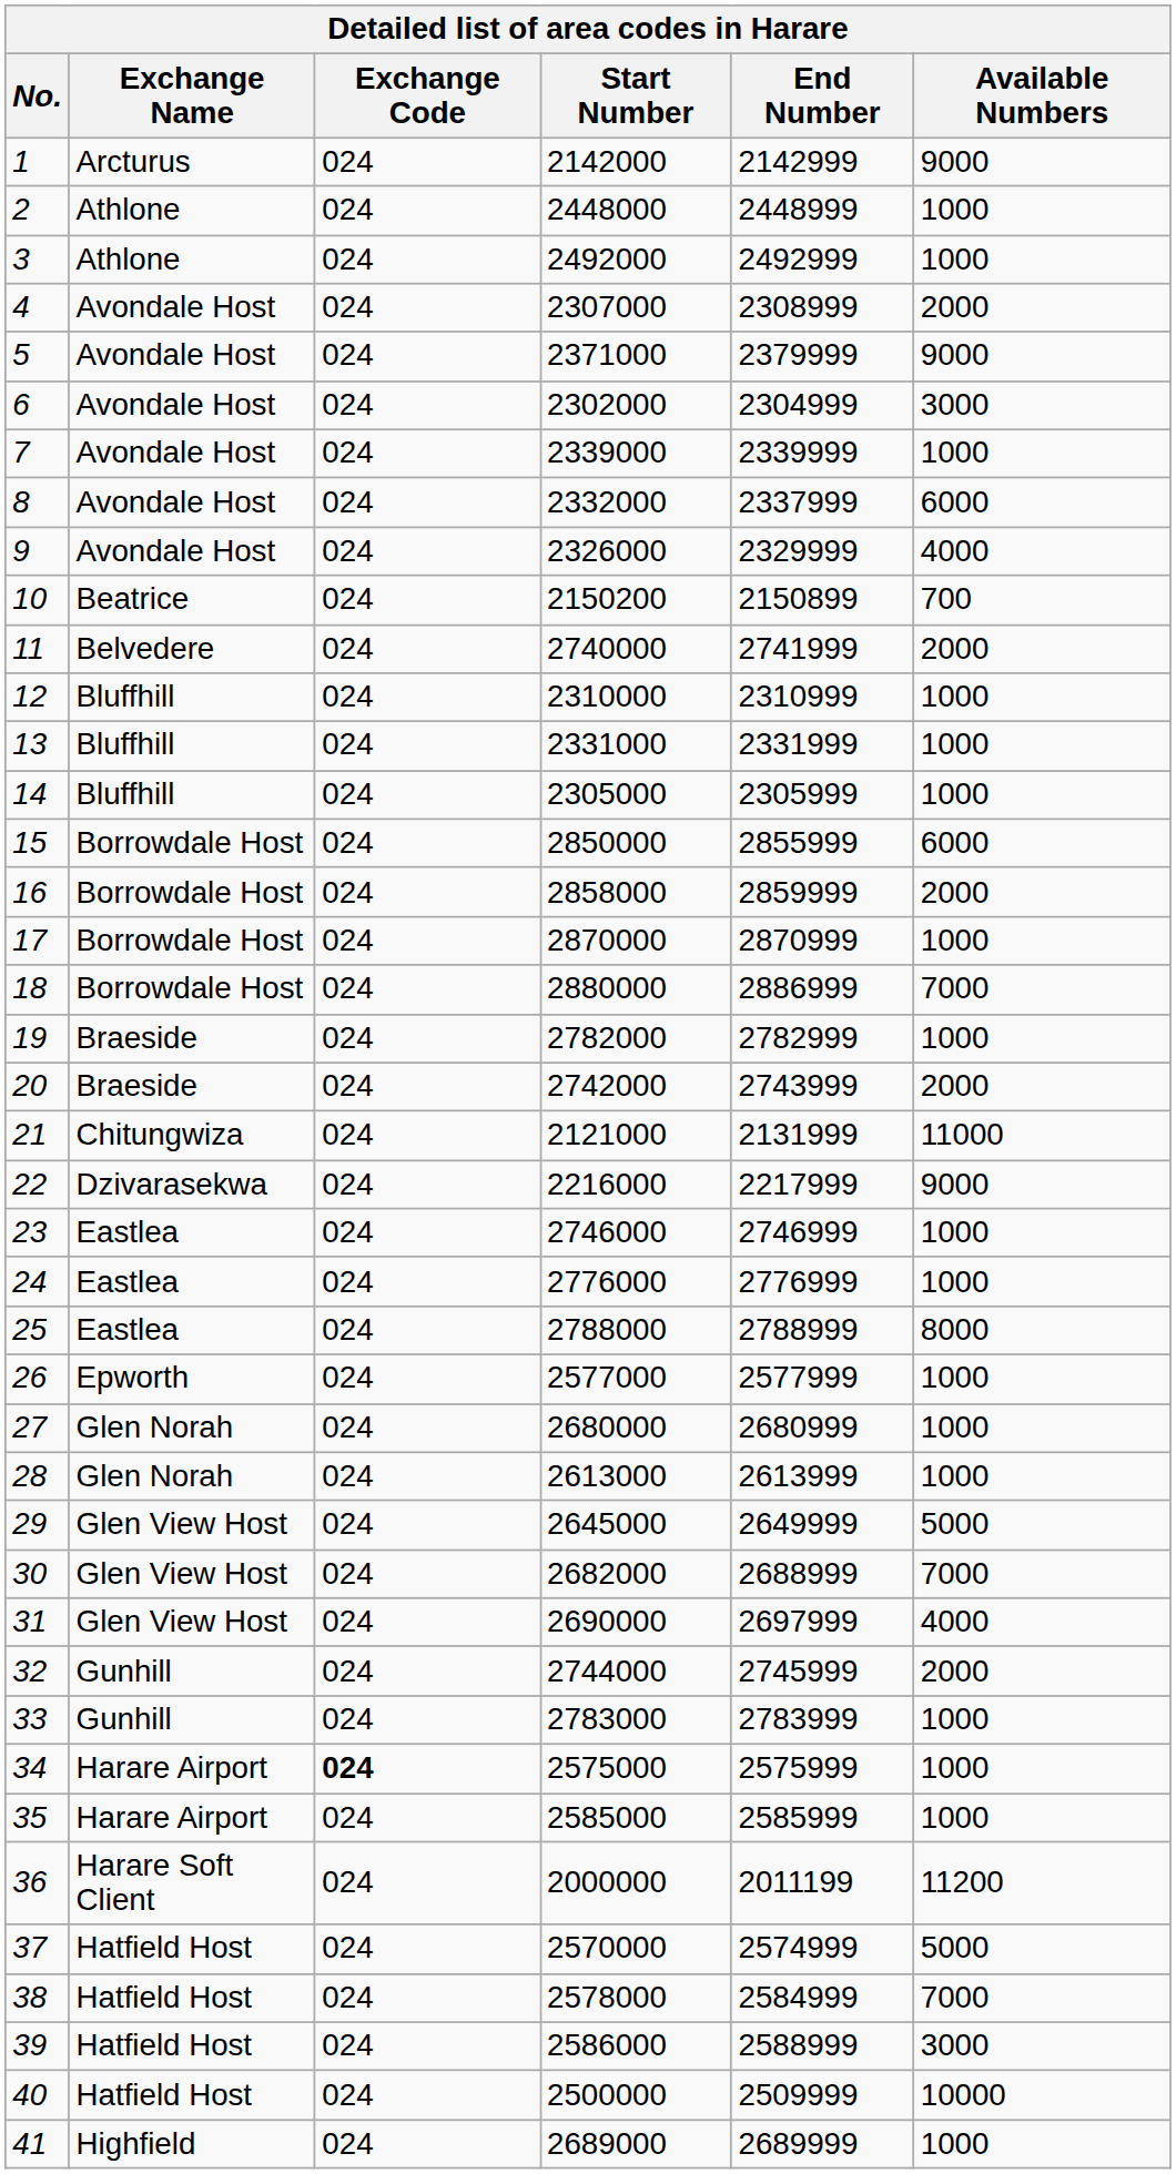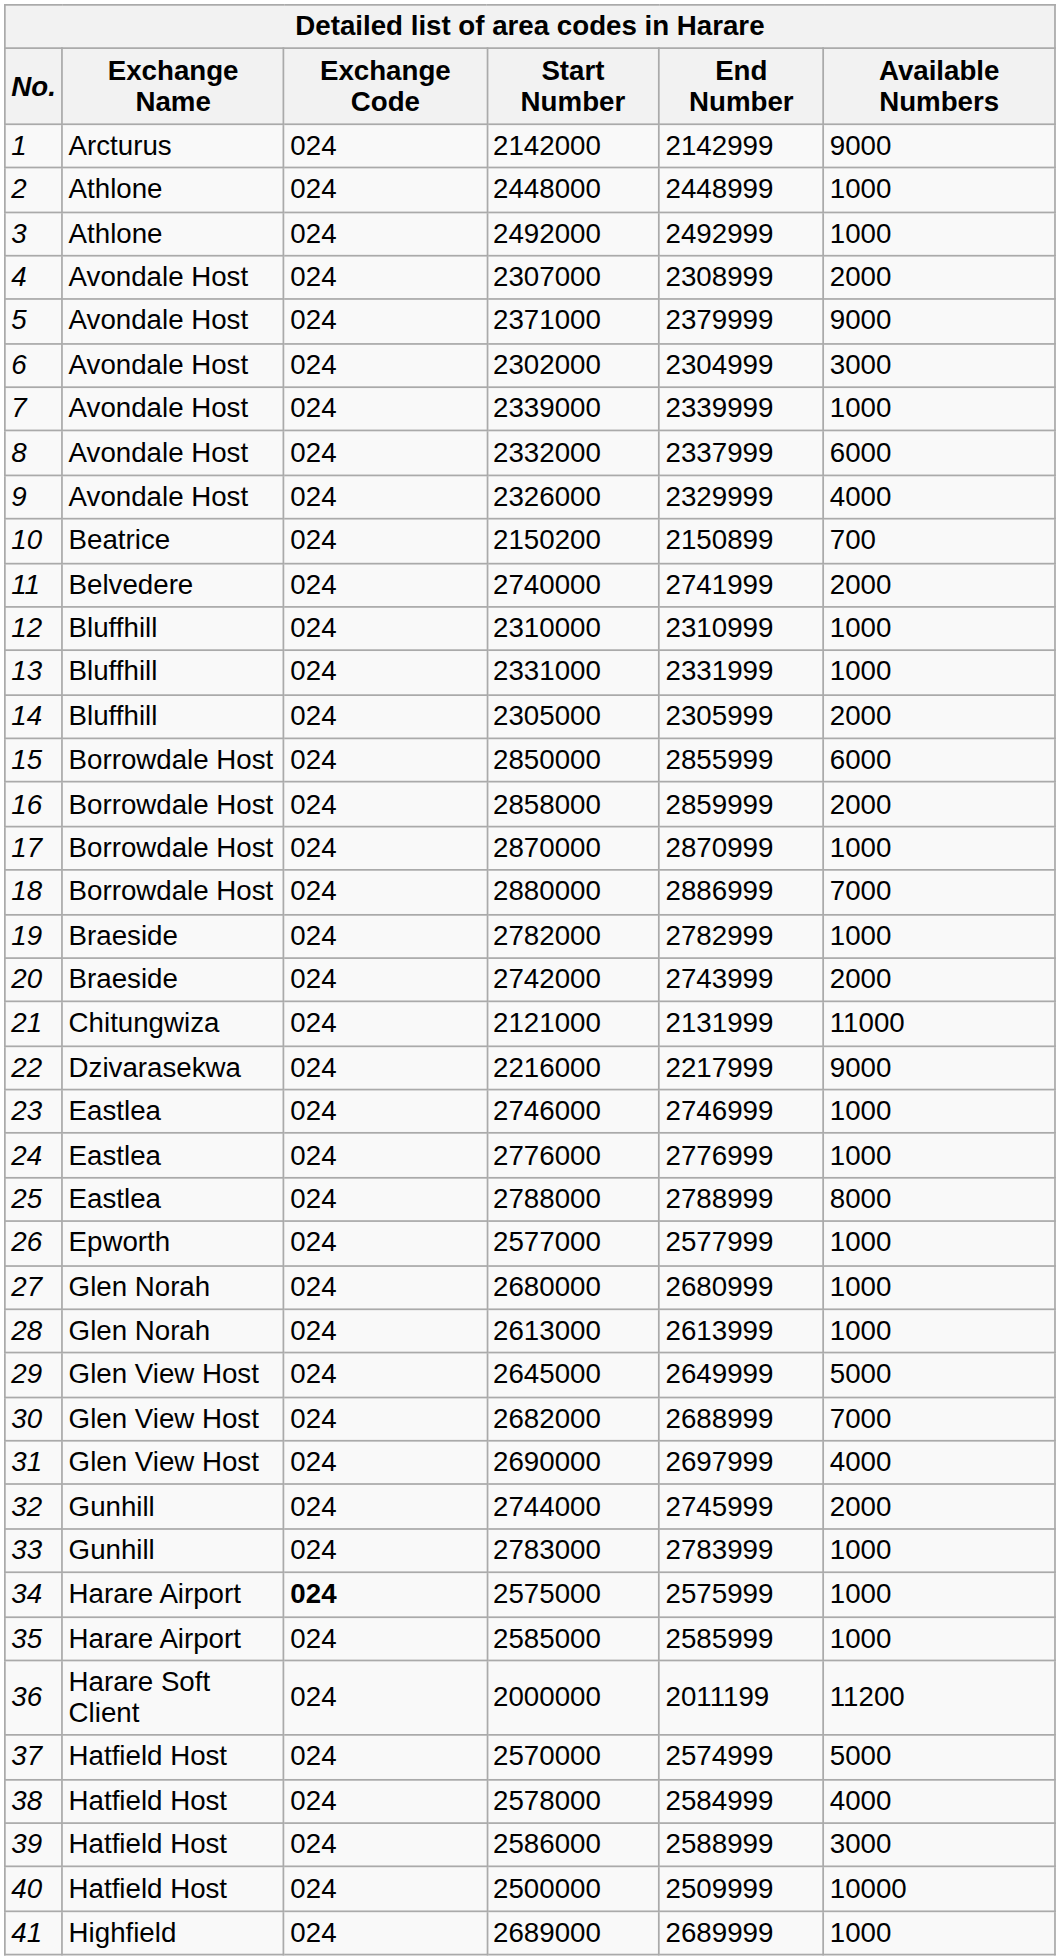14 | Available Numbers: 1000 -> 2000
38 | Available Numbers: 7000 -> 4000
